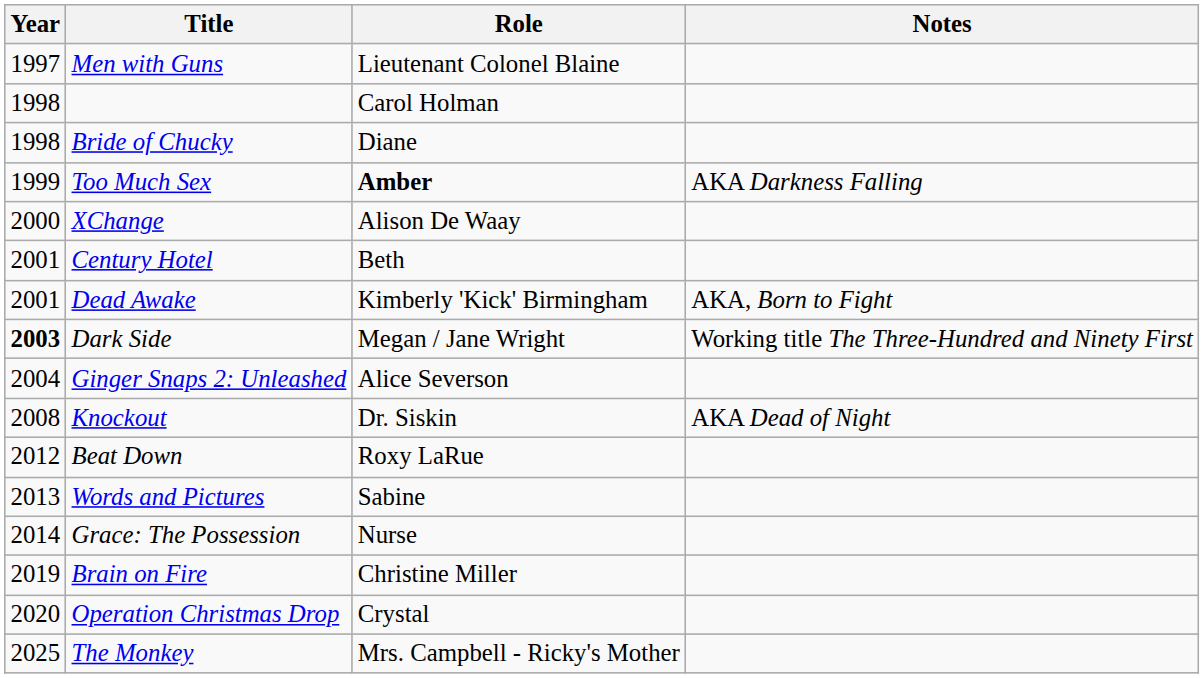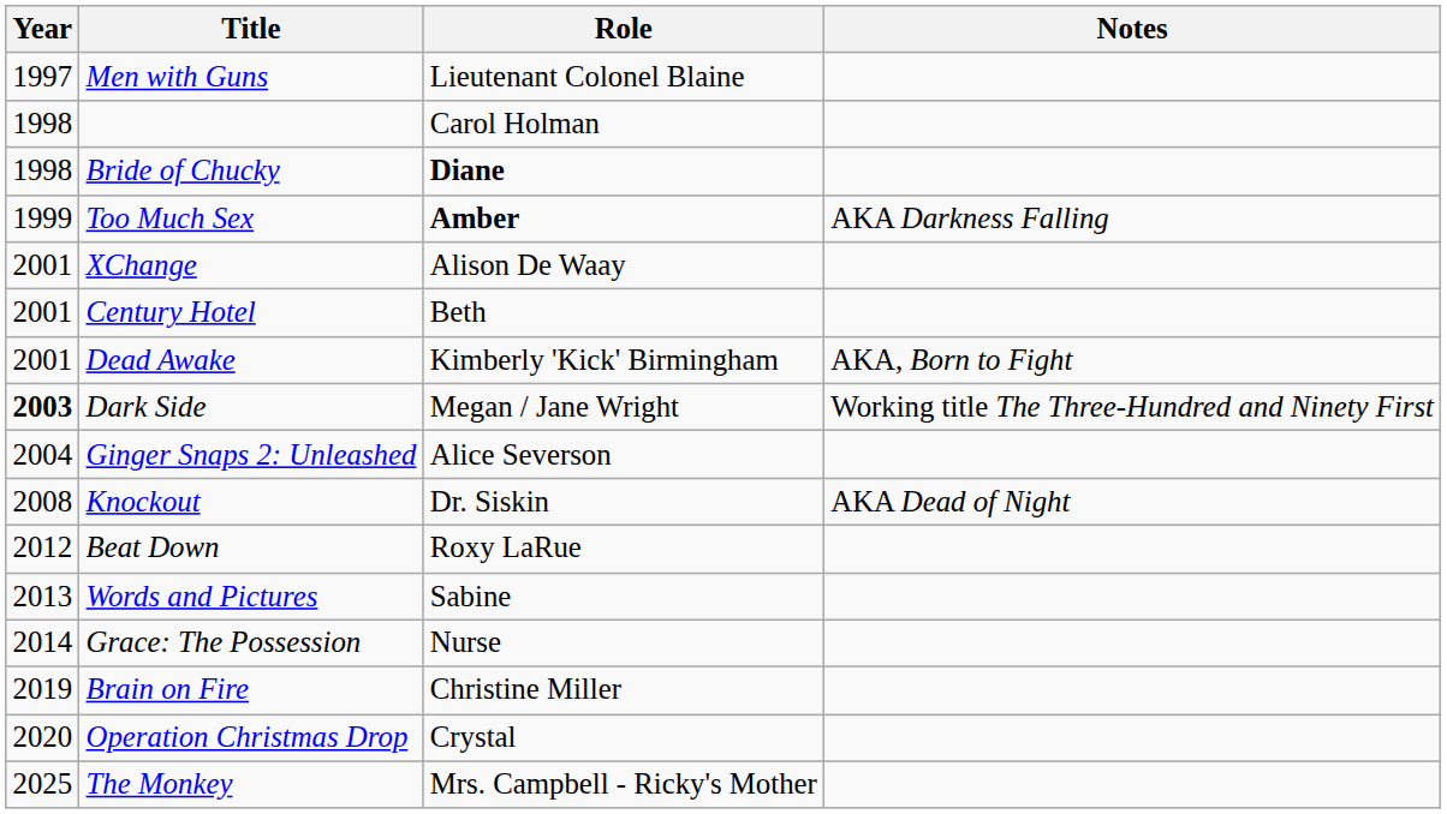Bride of Chucky | Role: normal -> bold
XChange | Year: 2000 -> 2001
